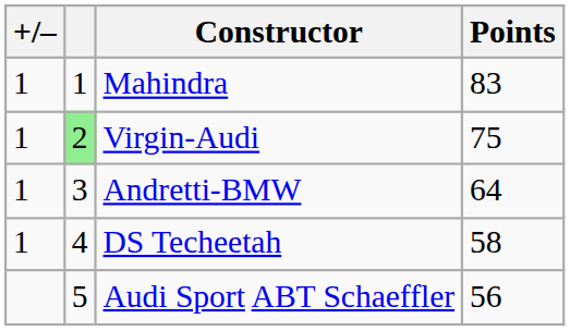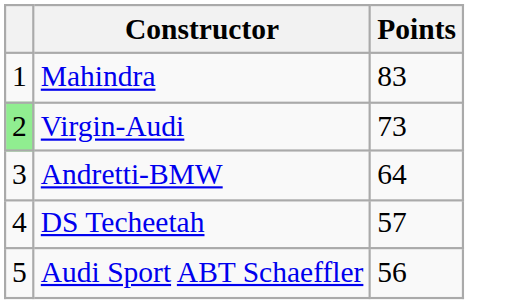- column: +/– | 1 | 1 | 1 | 1
Virgin-Audi | Points: 75 -> 73
DS Techeetah | Points: 58 -> 57
